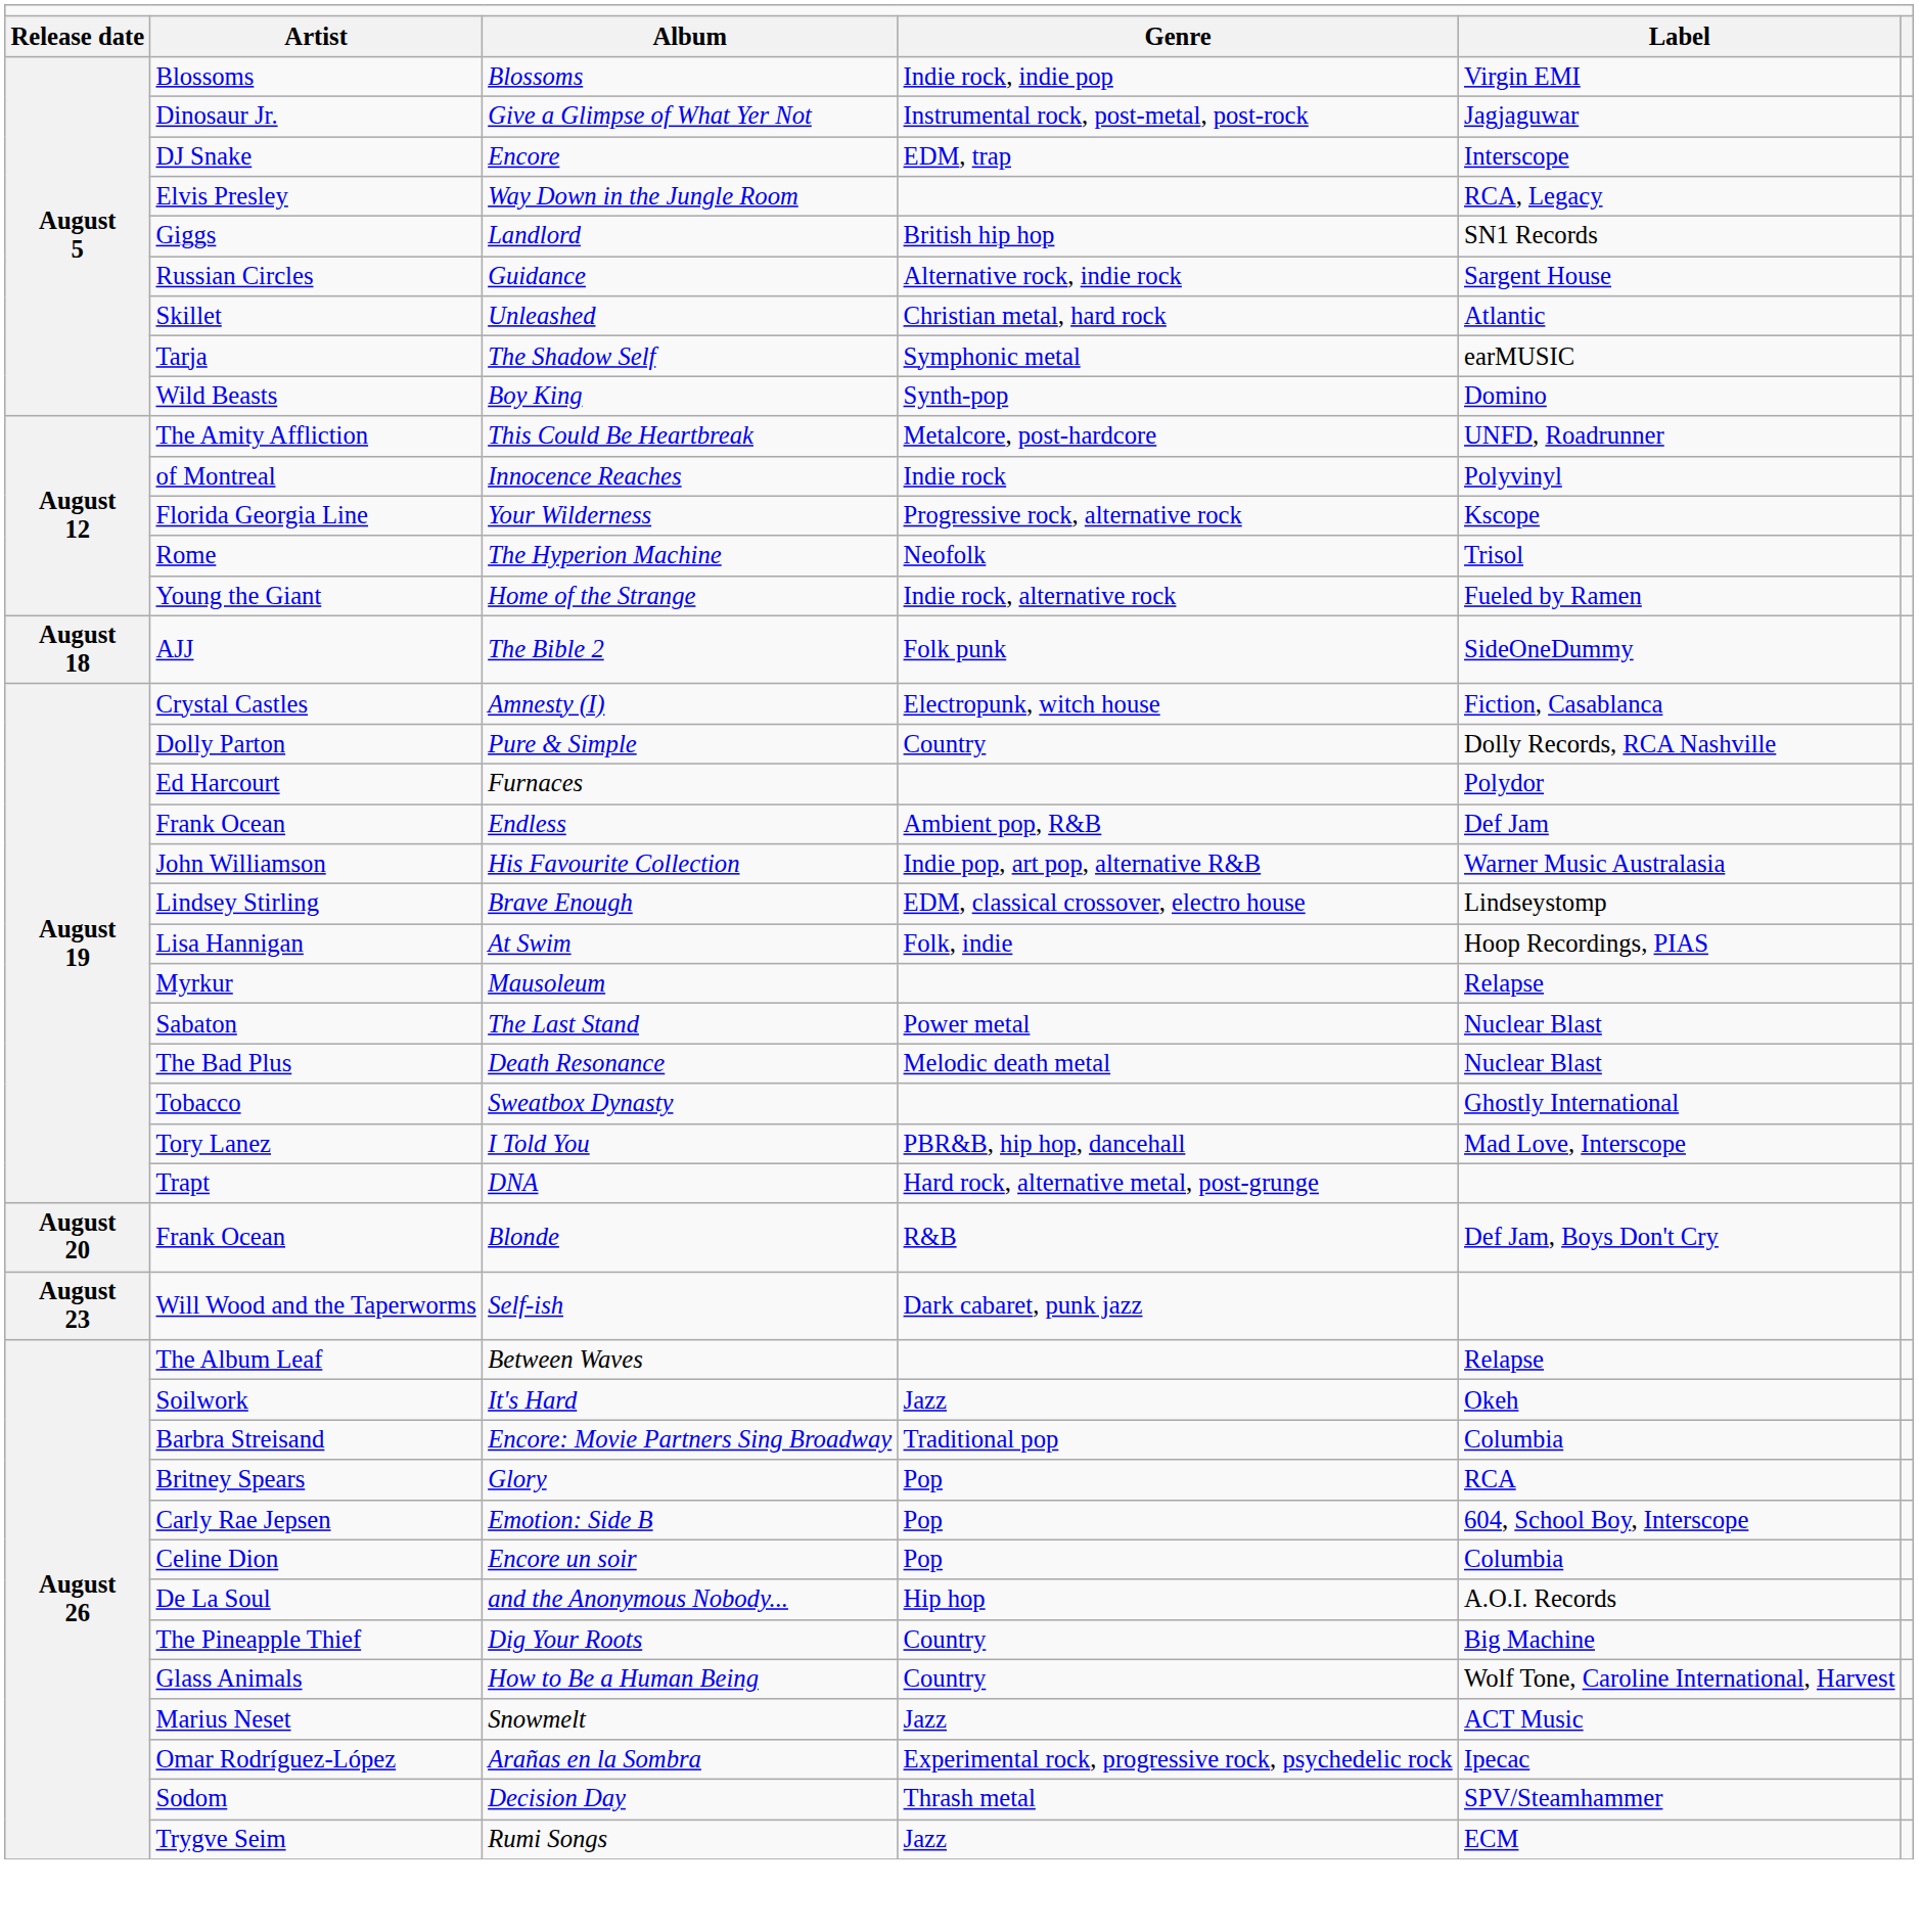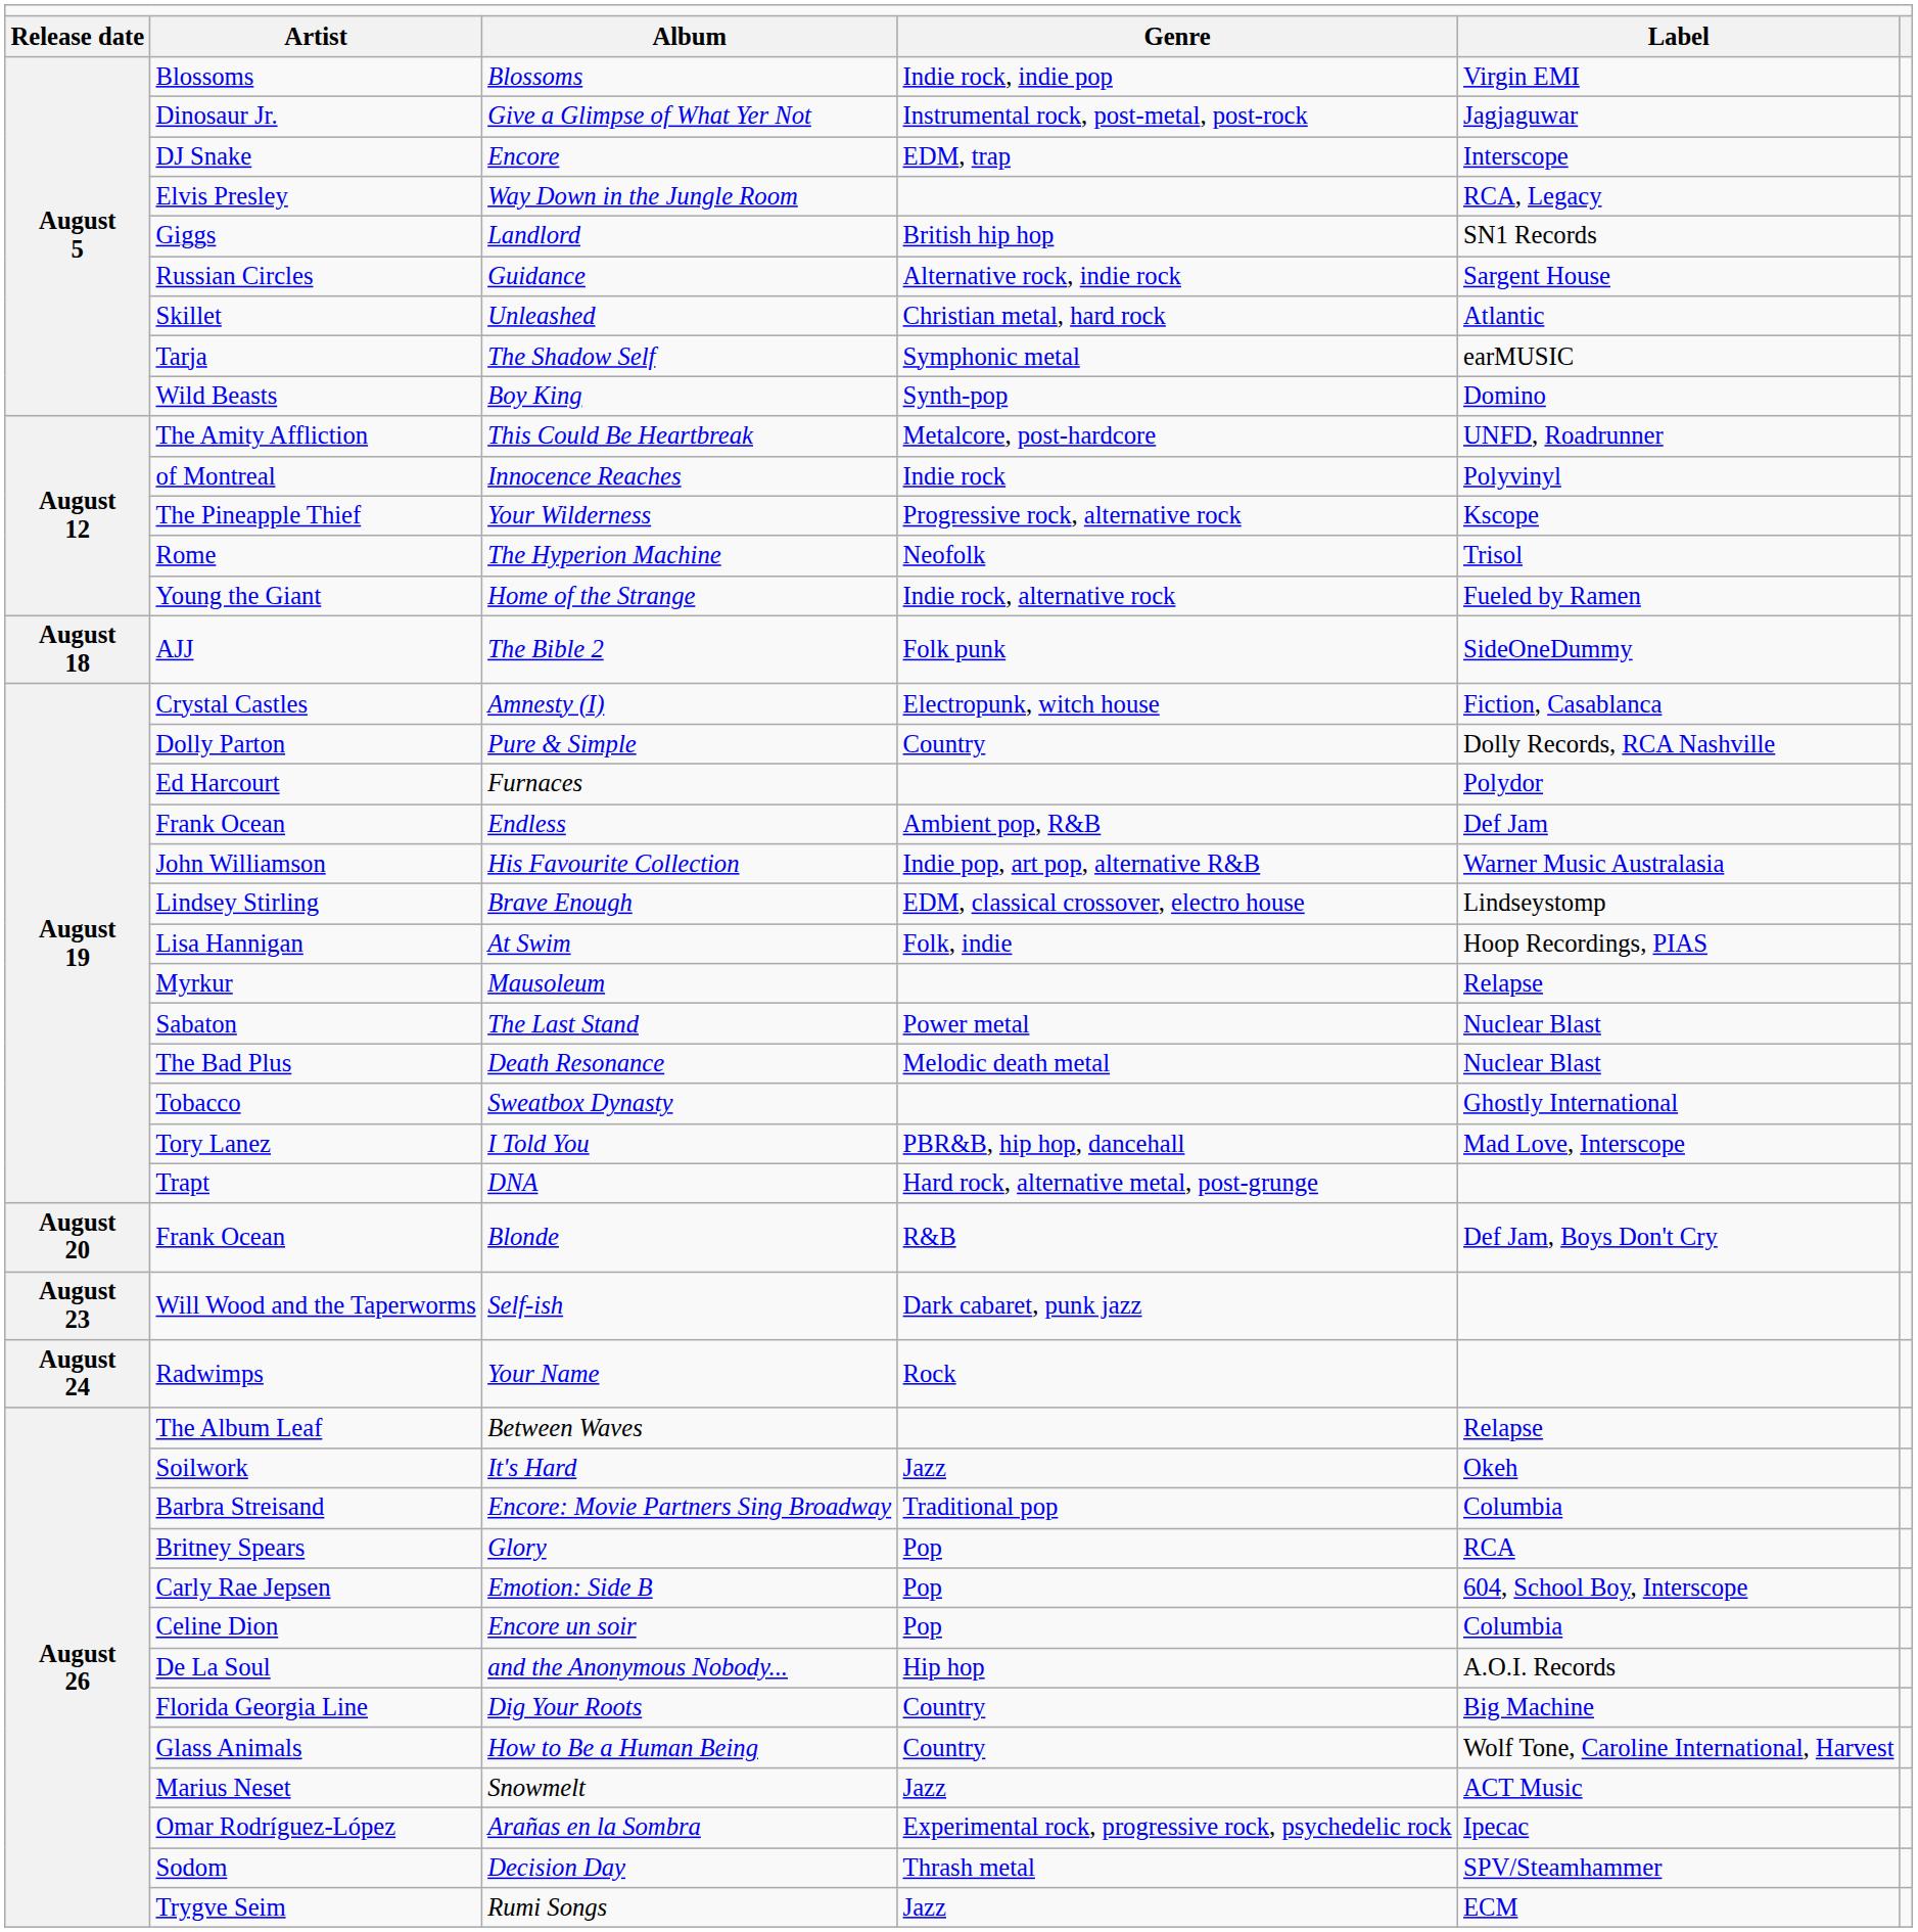Your Wilderness | column 2: Florida Georgia Line -> The Pineapple Thief
+ row: August 24 | Radwimps | Your Name | Rock
Dig Your Roots | column 2: The Pineapple Thief -> Florida Georgia Line
